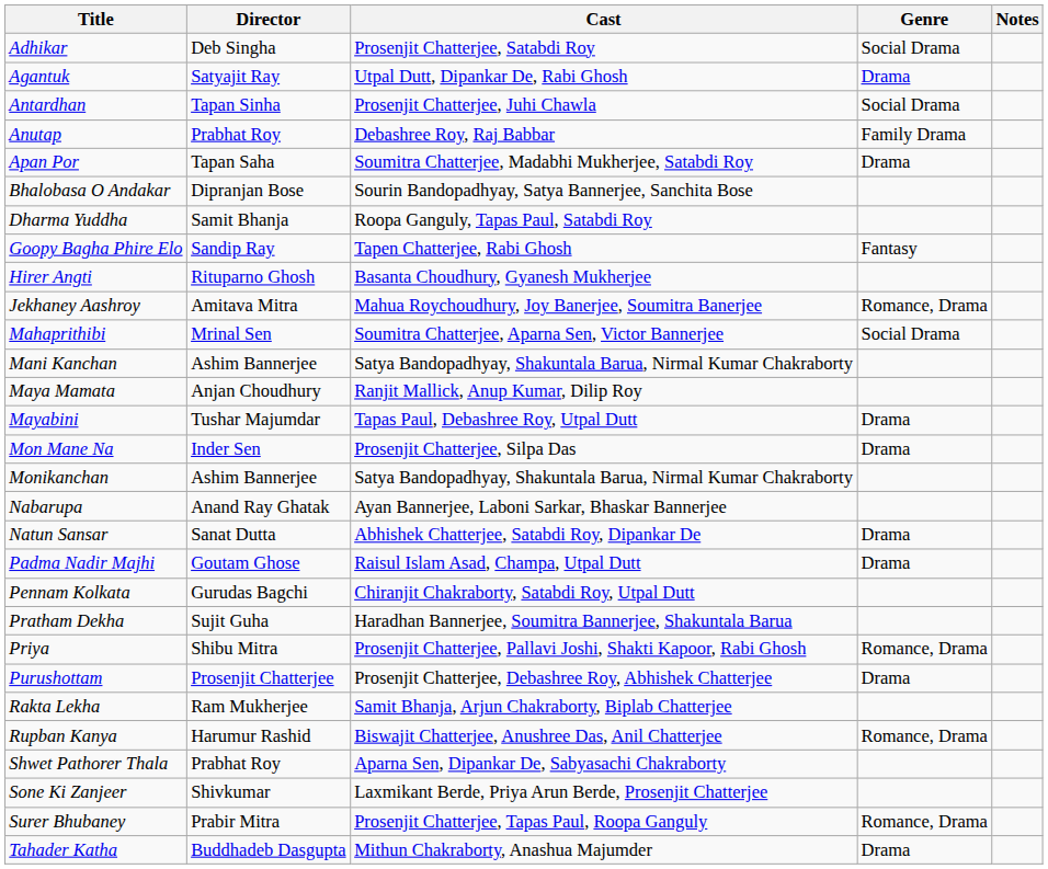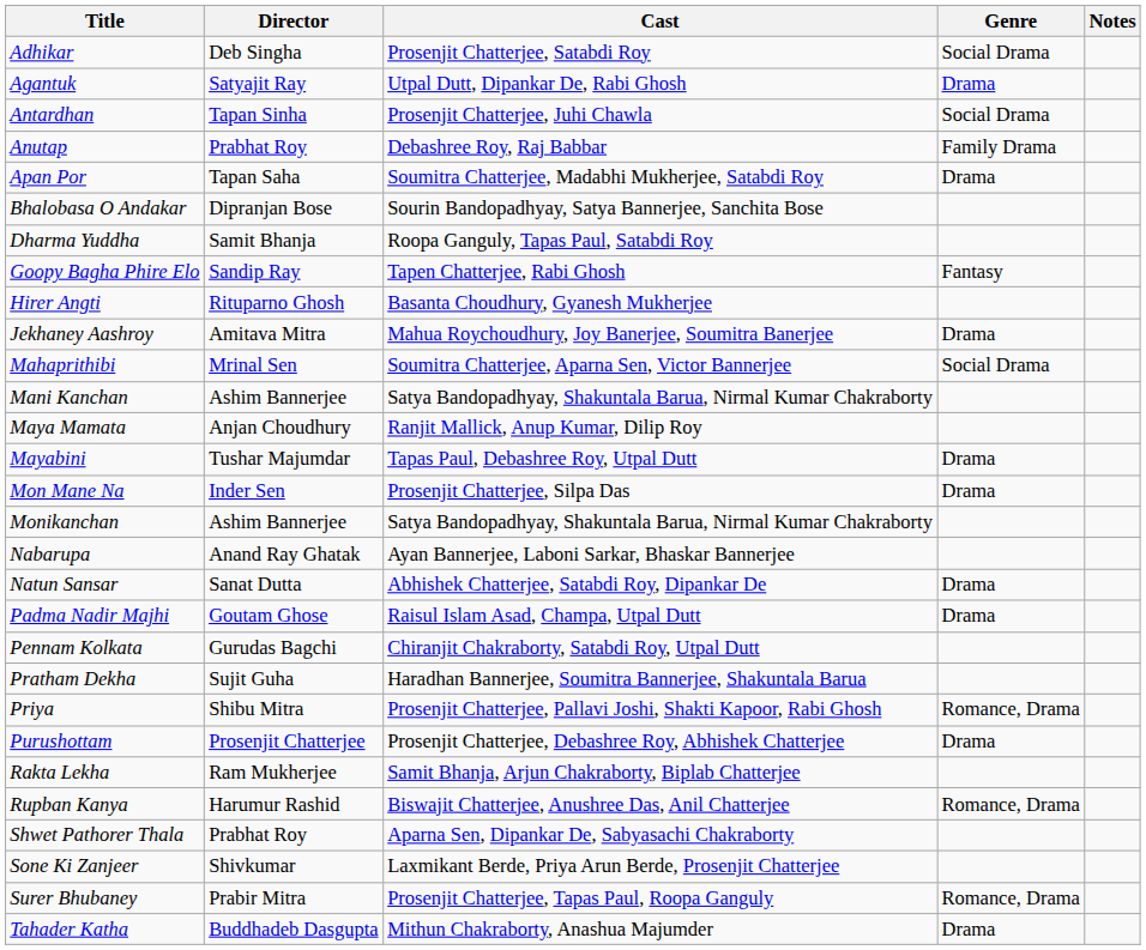Jekhaney Aashroy | Genre: Romance, Drama -> Drama
